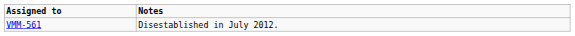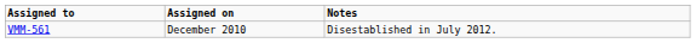+ column: Assigned on | December 2010
